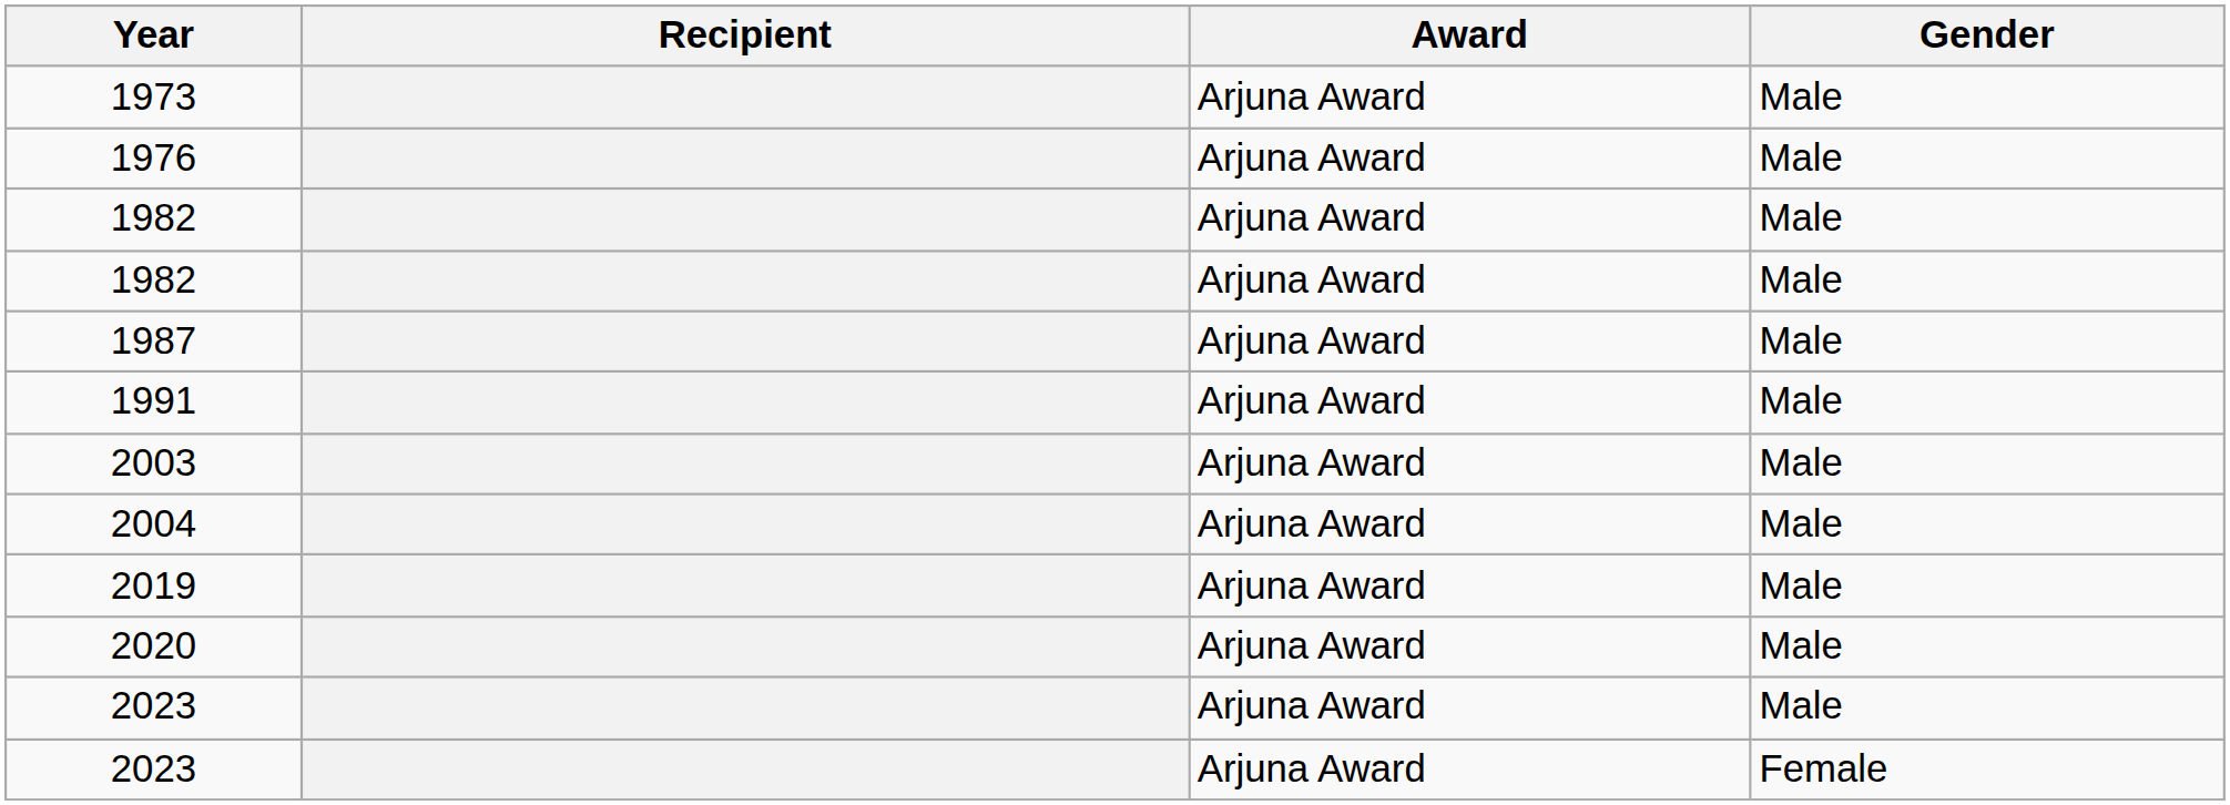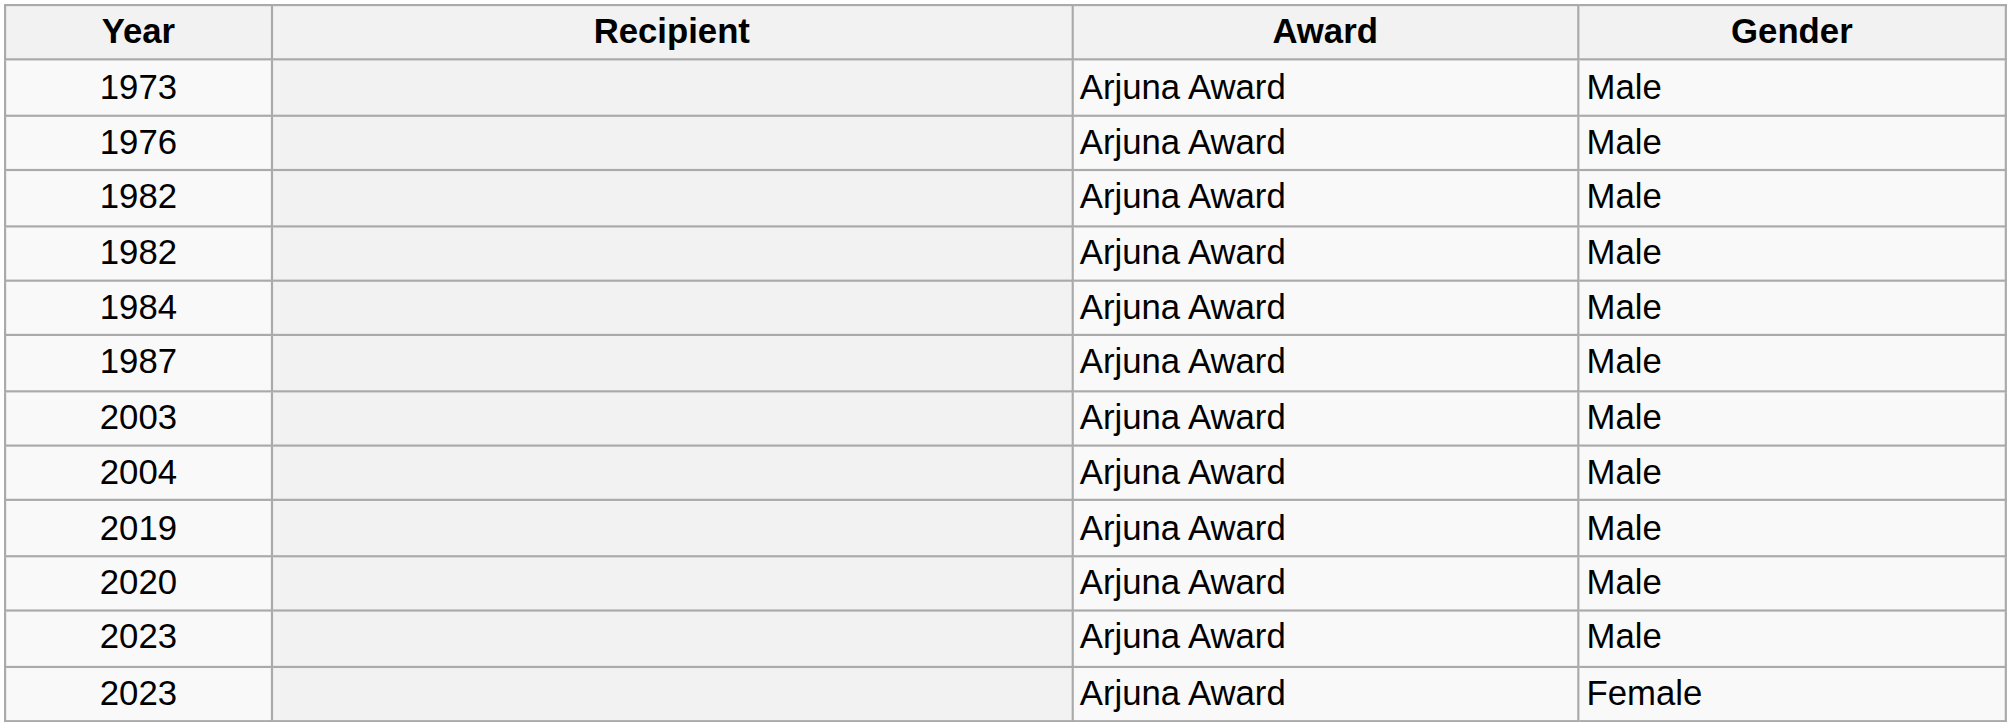+ row: 1984 | Arjuna Award | Male
- row: 1991 | Arjuna Award | Male
